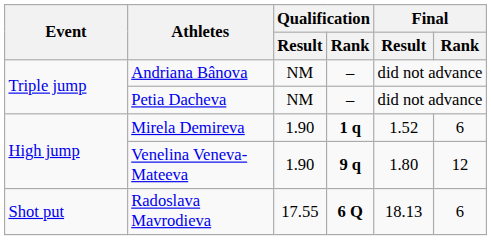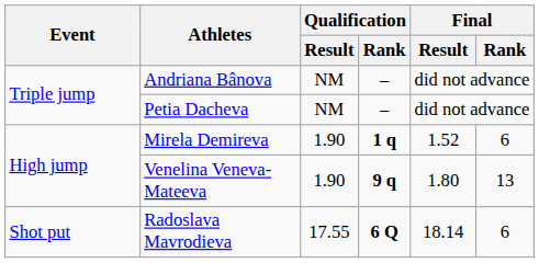Venelina Veneva-Mateeva | Final / Rank: 12 -> 13
Radoslava Mavrodieva | Final / Result: 18.13 -> 18.14
